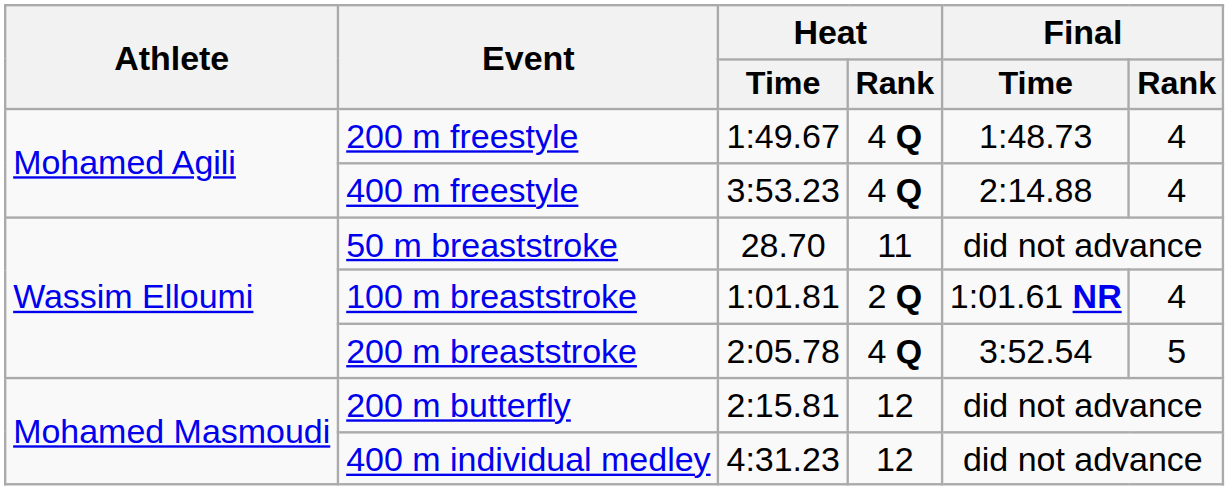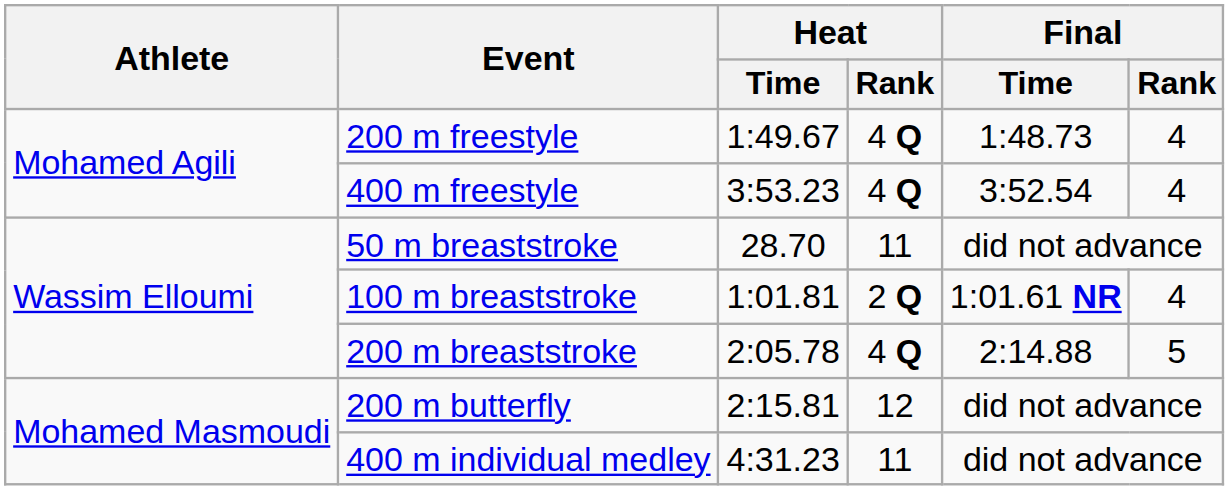400 m freestyle | Final / Time: 2:14.88 -> 3:52.54
200 m breaststroke | Final / Time: 3:52.54 -> 2:14.88
400 m individual medley | Heat / Rank: 12 -> 11
